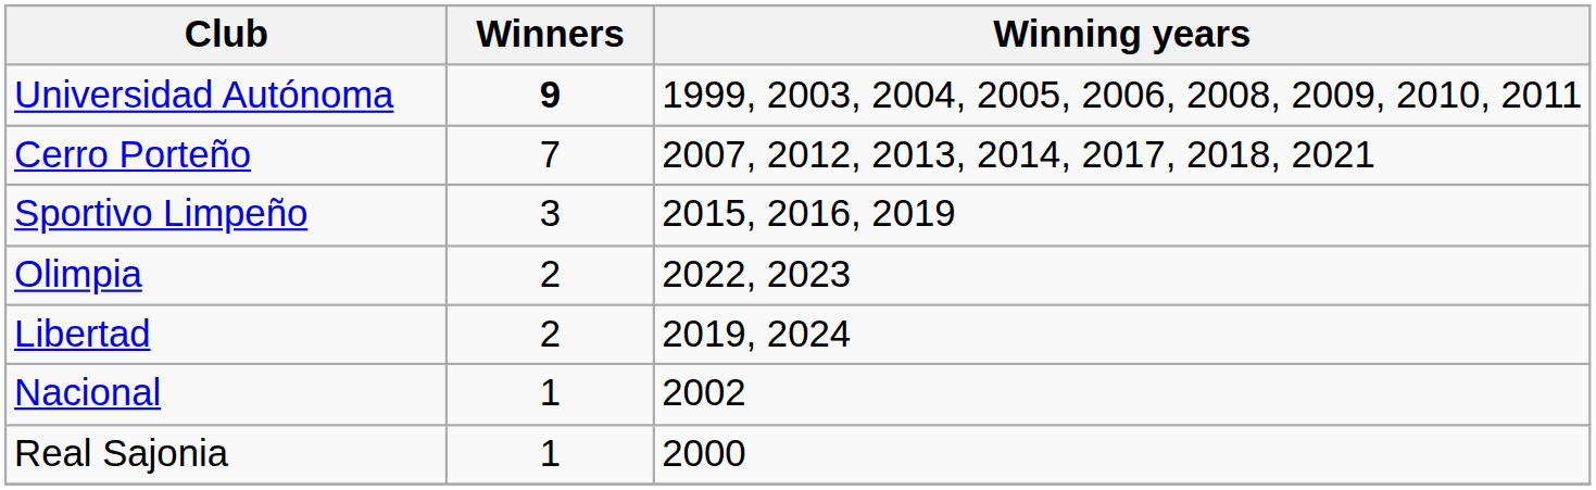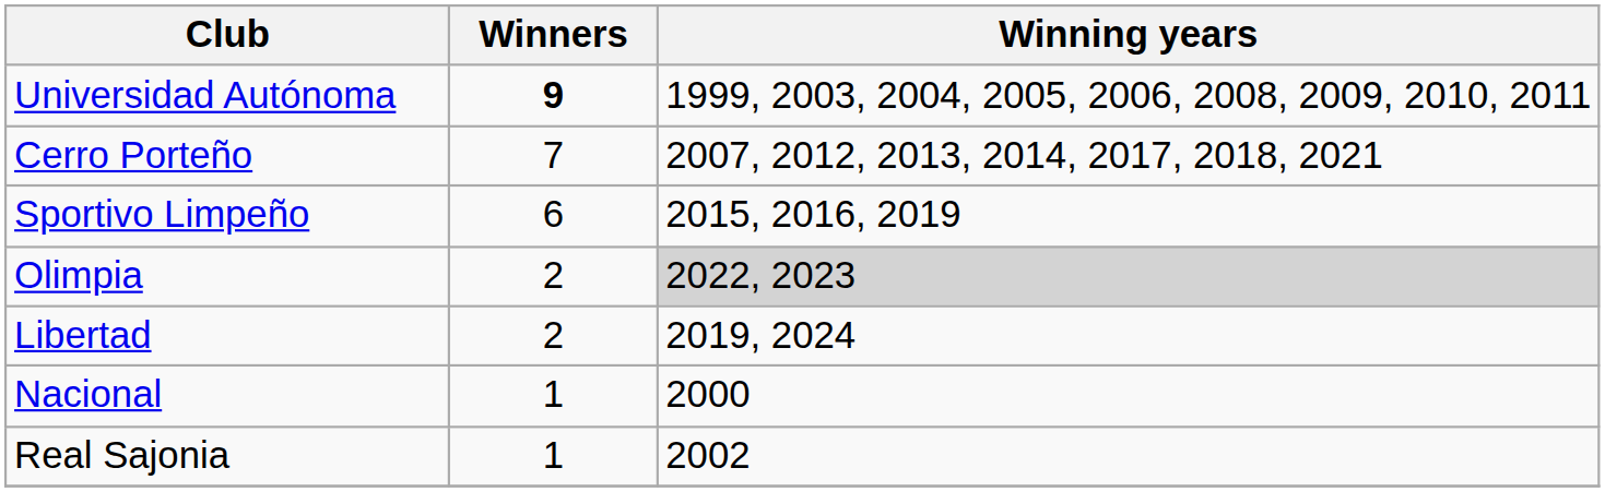Sportivo Limpeño | Winners: 3 -> 6
Olimpia | Winning years: no background -> lightgrey background
Nacional | Winning years: 2002 -> 2000
Real Sajonia | Winning years: 2000 -> 2002
